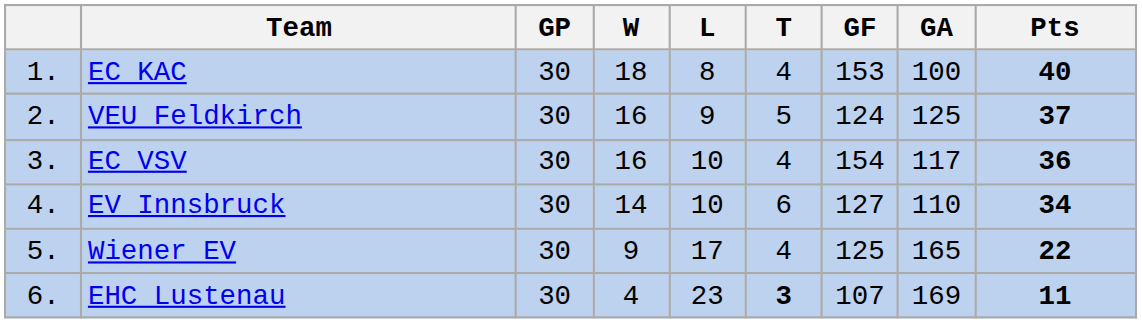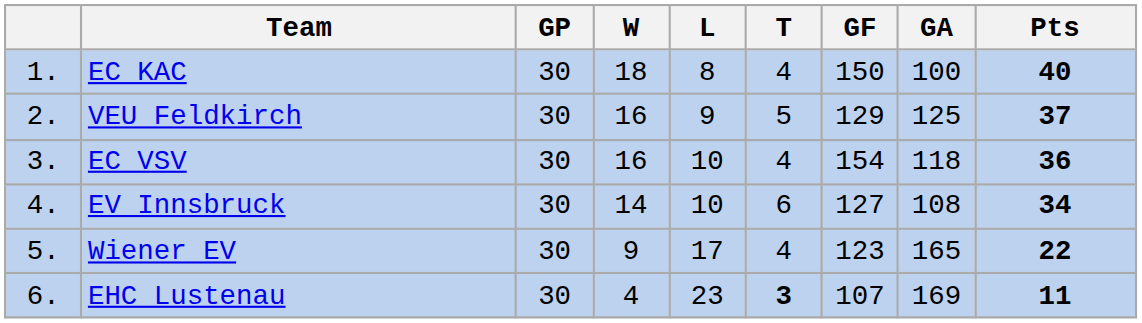EC KAC | GF: 153 -> 150
VEU Feldkirch | GF: 124 -> 129
EC VSV | GA: 117 -> 118
EV Innsbruck | GA: 110 -> 108
Wiener EV | GF: 125 -> 123
